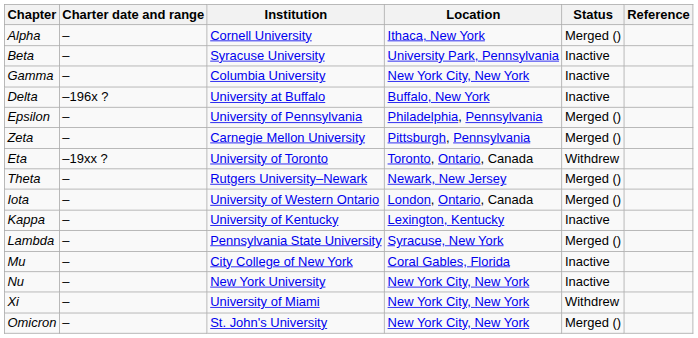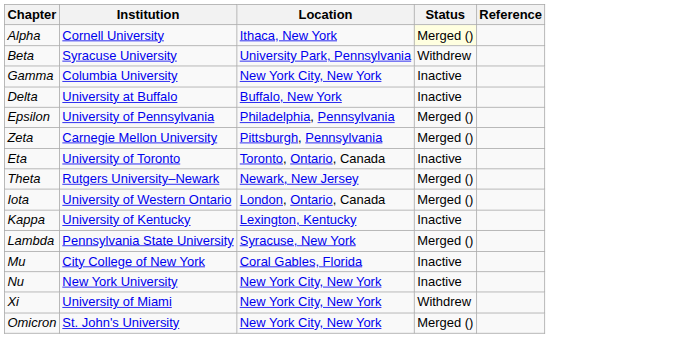- column: Charter date and range | – | – | – | –196x ? | – | – | –19xx ? | – | – | – | – | – | – | – | –
Alpha | Status: no background -> lightyellow background
Beta | Status: Inactive -> Withdrew
Eta | Status: Withdrew -> Inactive
